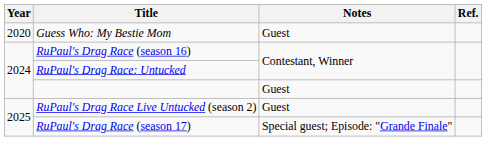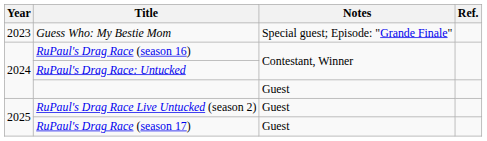Guess Who: My Bestie Mom | Year: 2020 -> 2023
Guess Who: My Bestie Mom | Notes: Guest -> Special guest; Episode: "Grande Finale"
RuPaul's Drag Race (season 17) | Notes: Special guest; Episode: "Grande Finale" -> Guest
